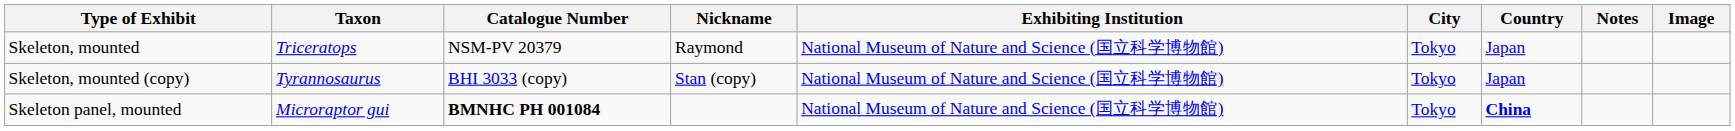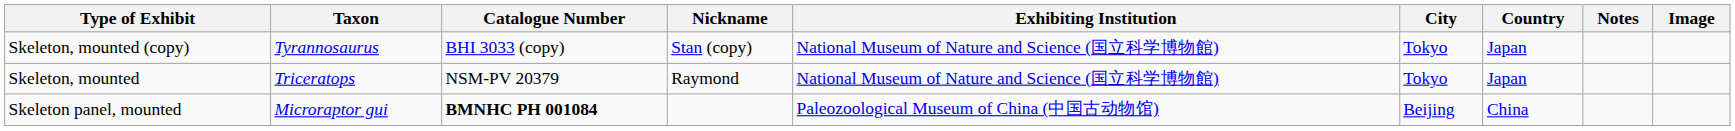rows swapped: Skeleton, mounted (copy) <-> Skeleton, mounted
Skeleton panel, mounted | Exhibiting Institution: National Museum of Nature and Science (国立科学博物館) -> Paleozoological Museum of China (中国古动物馆)
Skeleton panel, mounted | City: Tokyo -> Beijing
Skeleton panel, mounted | Country: bold -> normal
